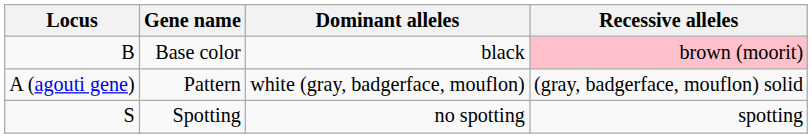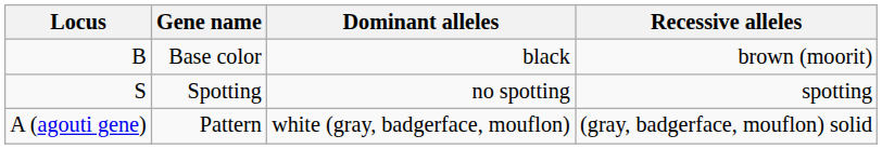Base color | Recessive alleles: pink background -> no background
rows swapped: Pattern <-> Spotting
